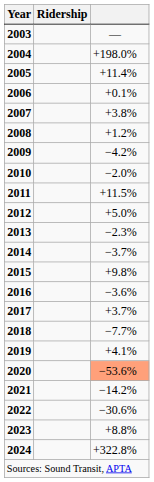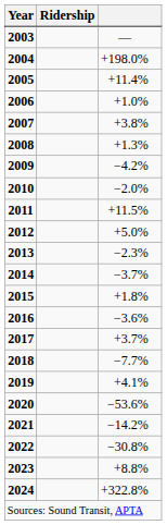2006 | column 3: +0.1% -> +1.0%
2008 | column 3: +1.2% -> +1.3%
2015 | column 3: +9.8% -> +1.8%
2020 | column 3: lightsalmon background -> no background
2022 | column 3: −30.6% -> −30.8%
